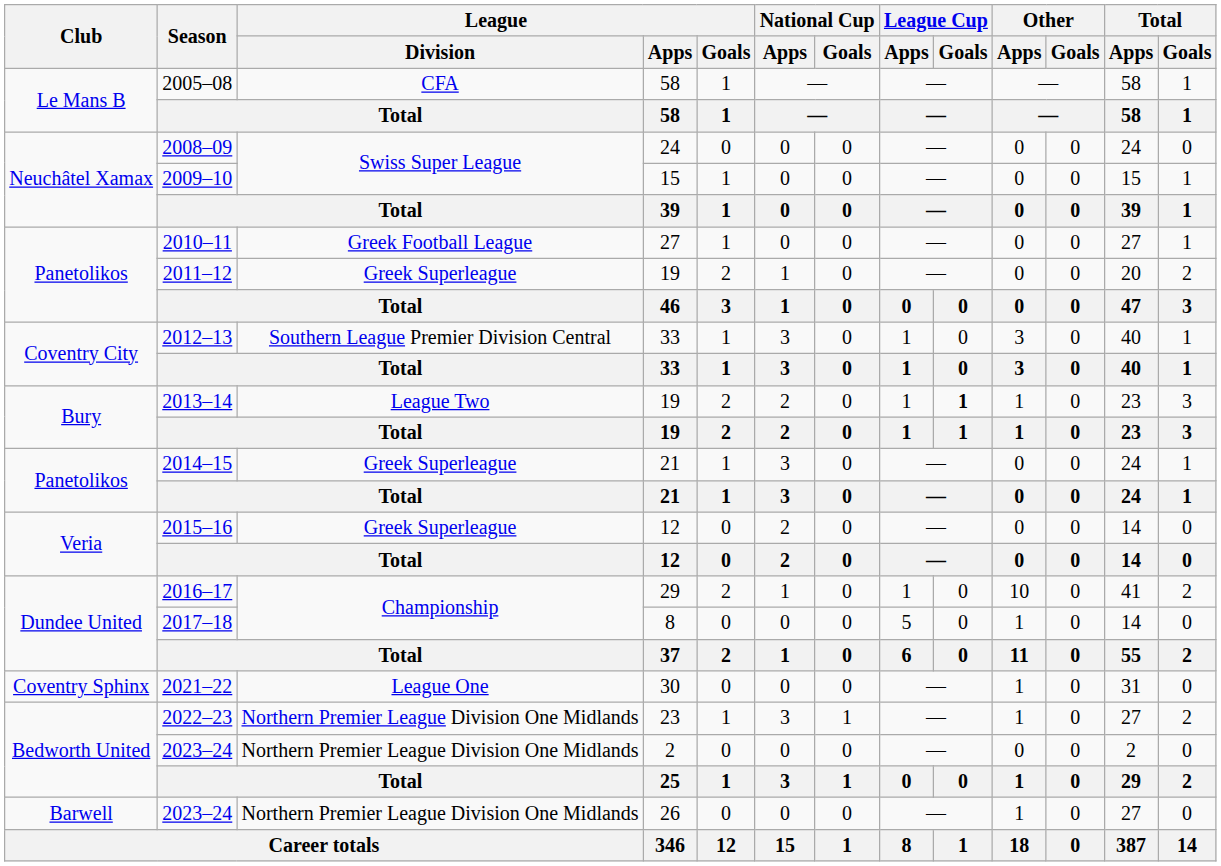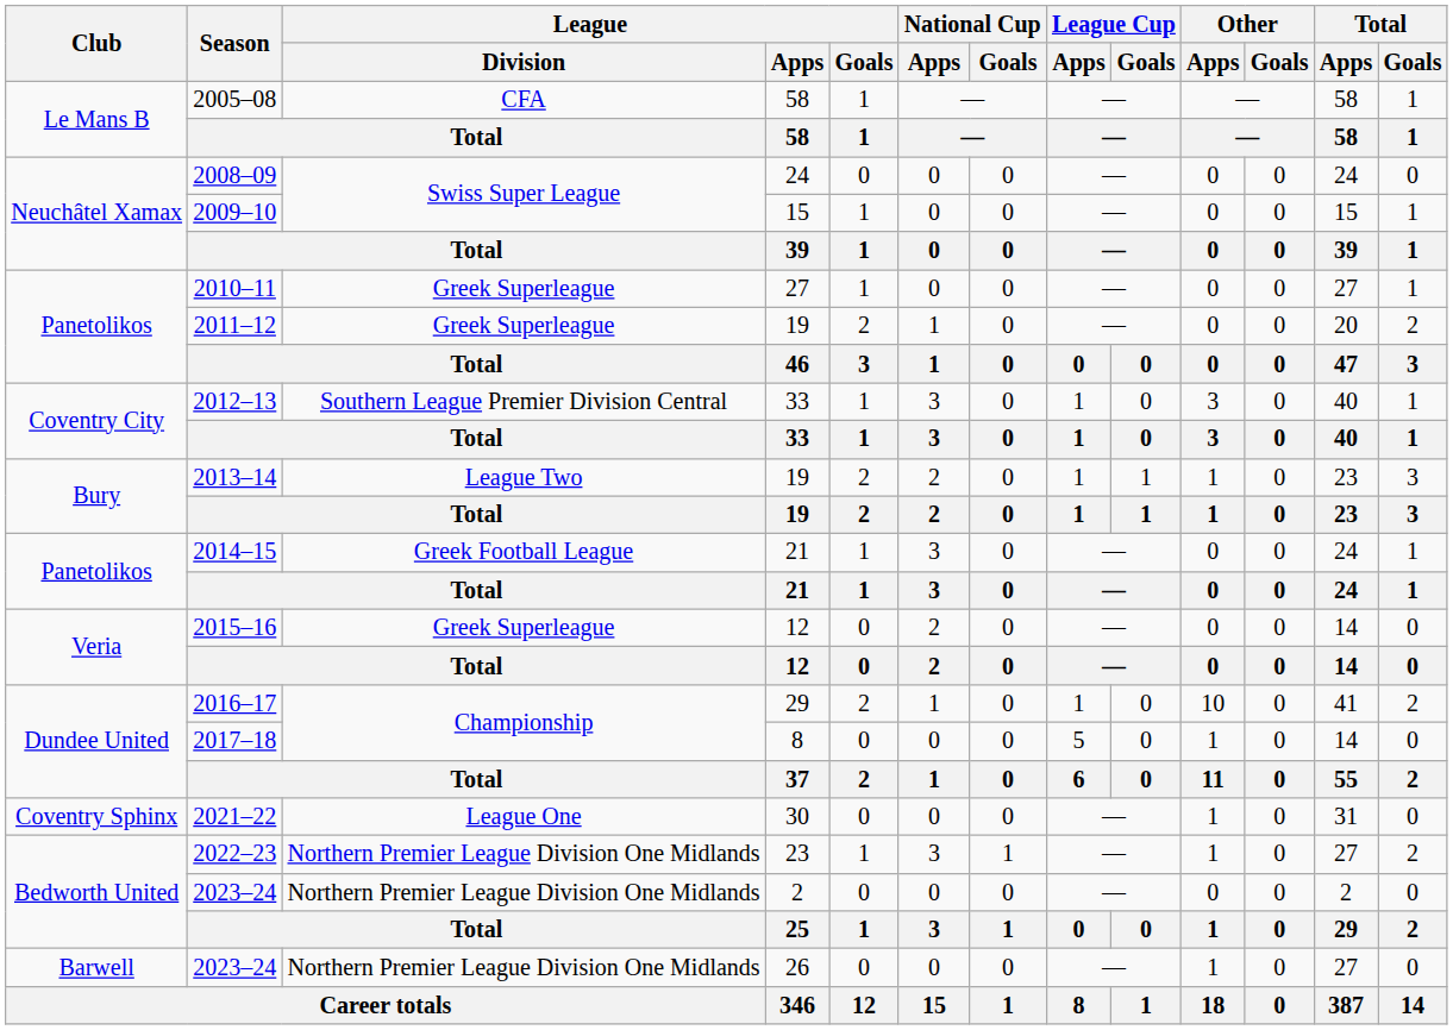2010–11 | League / Division: Greek Football League -> Greek Superleague
2013–14 | League Cup / Goals: bold -> normal
2014–15 | League / Division: Greek Superleague -> Greek Football League
